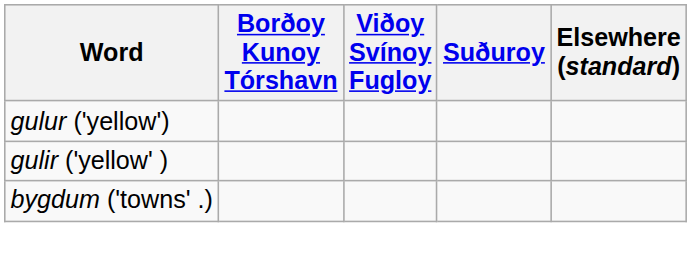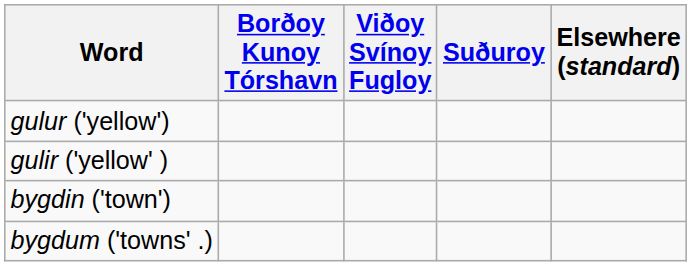+ row: bygdin ('town')
